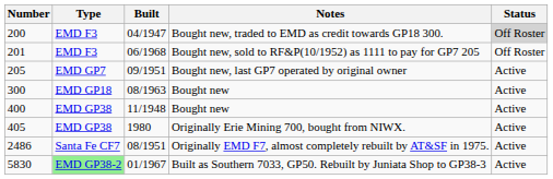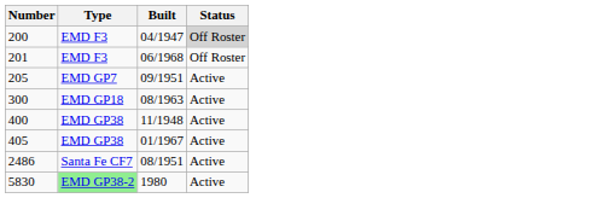- column: Notes | Bought new, traded to EMD as credit towards GP18 300. | Bought new, sold to RF&P(10/1952) as 1111 to pay for GP7 205 | Bought new, last GP7 operated by original owner | Bought new | Bought new | Originally Erie Mining 700, bought from NIWX. | Originally EMD F7, almost completely rebuilt by AT&SF in 1975. | Built as Southern 7033, GP50. Rebuilt by Juniata Shop to GP38-3
405 | Built: 1980 -> 01/1967
5830 | Built: 01/1967 -> 1980
